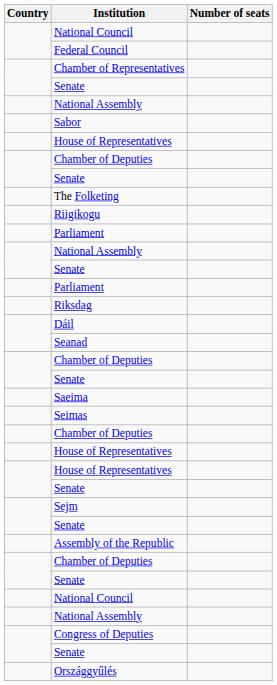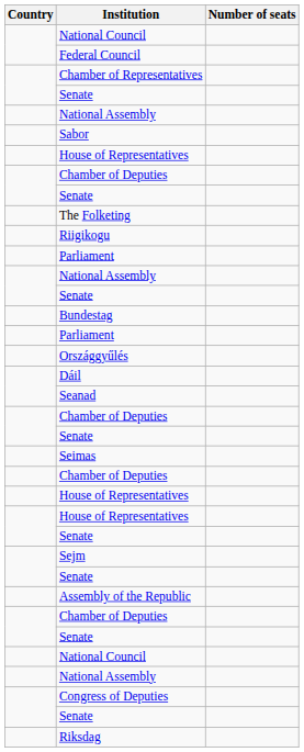+ row: Bundestag
rows swapped: Országgyűlés <-> Riksdag
- row: Saeima
